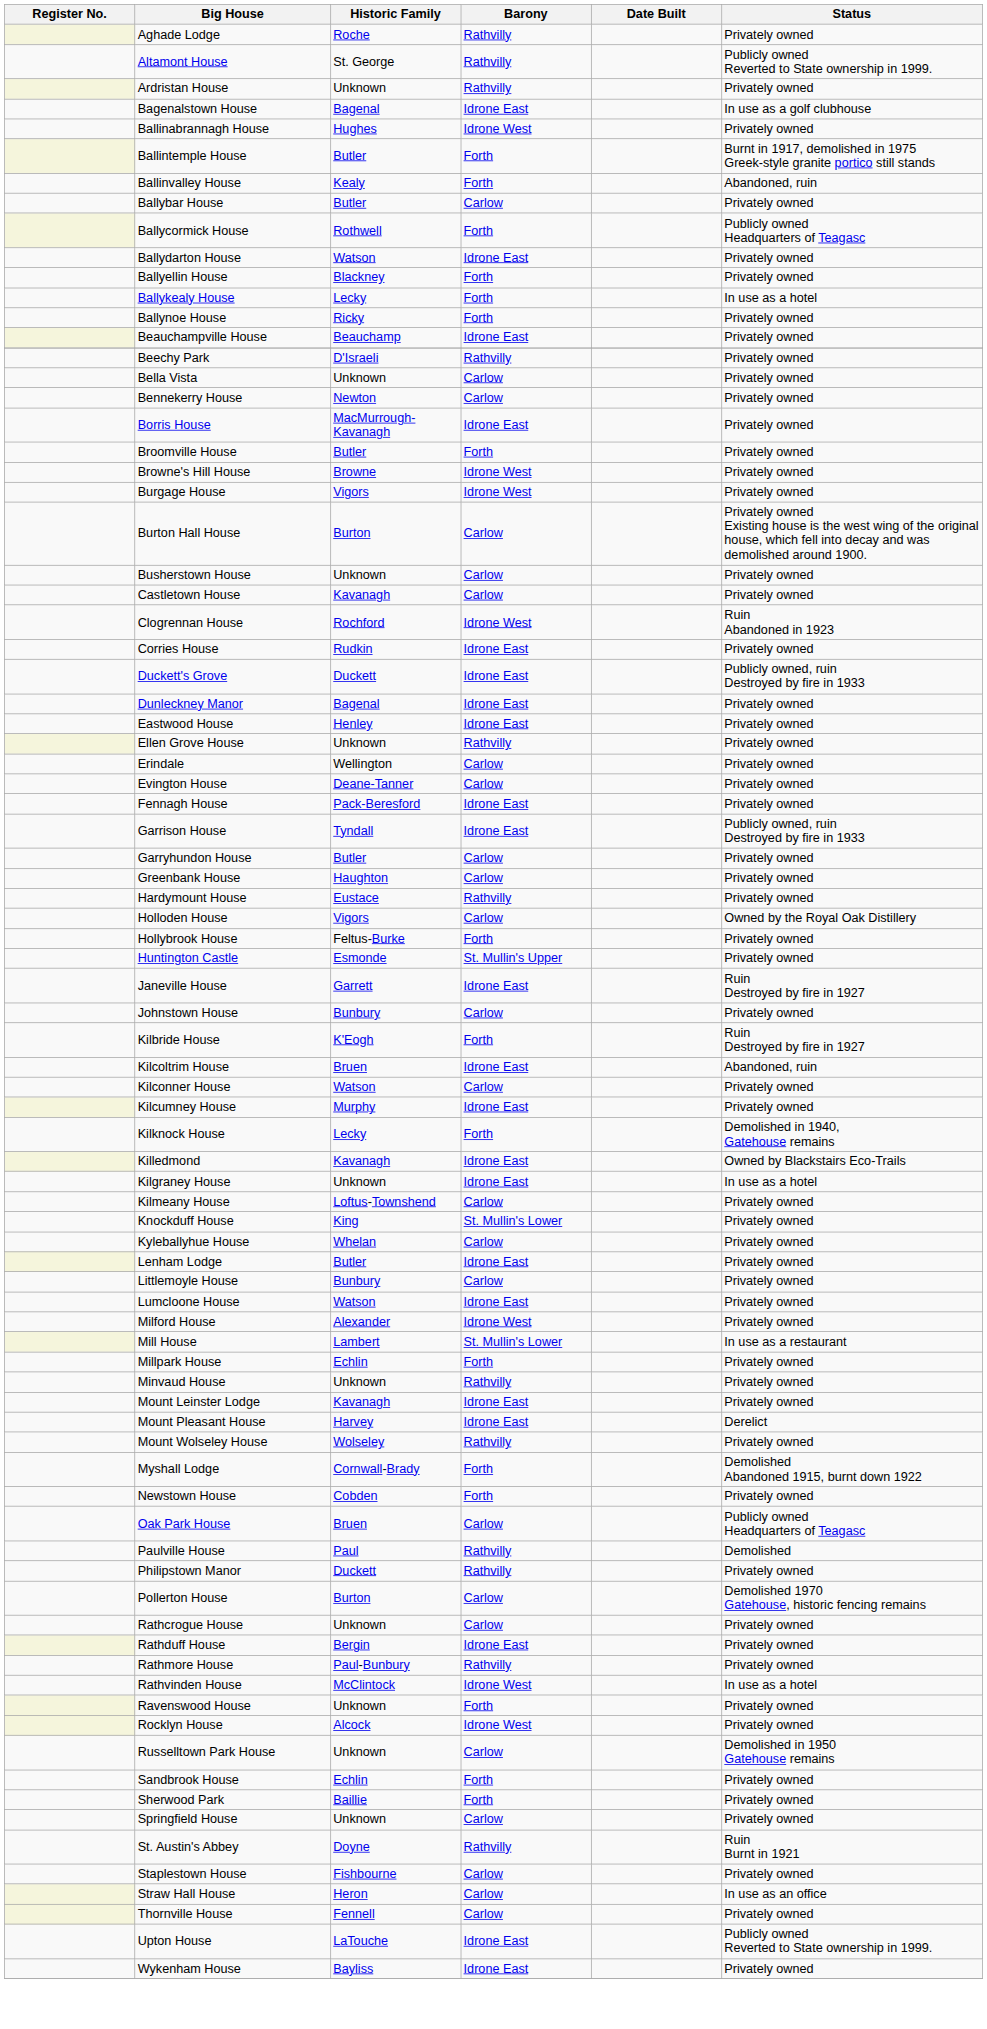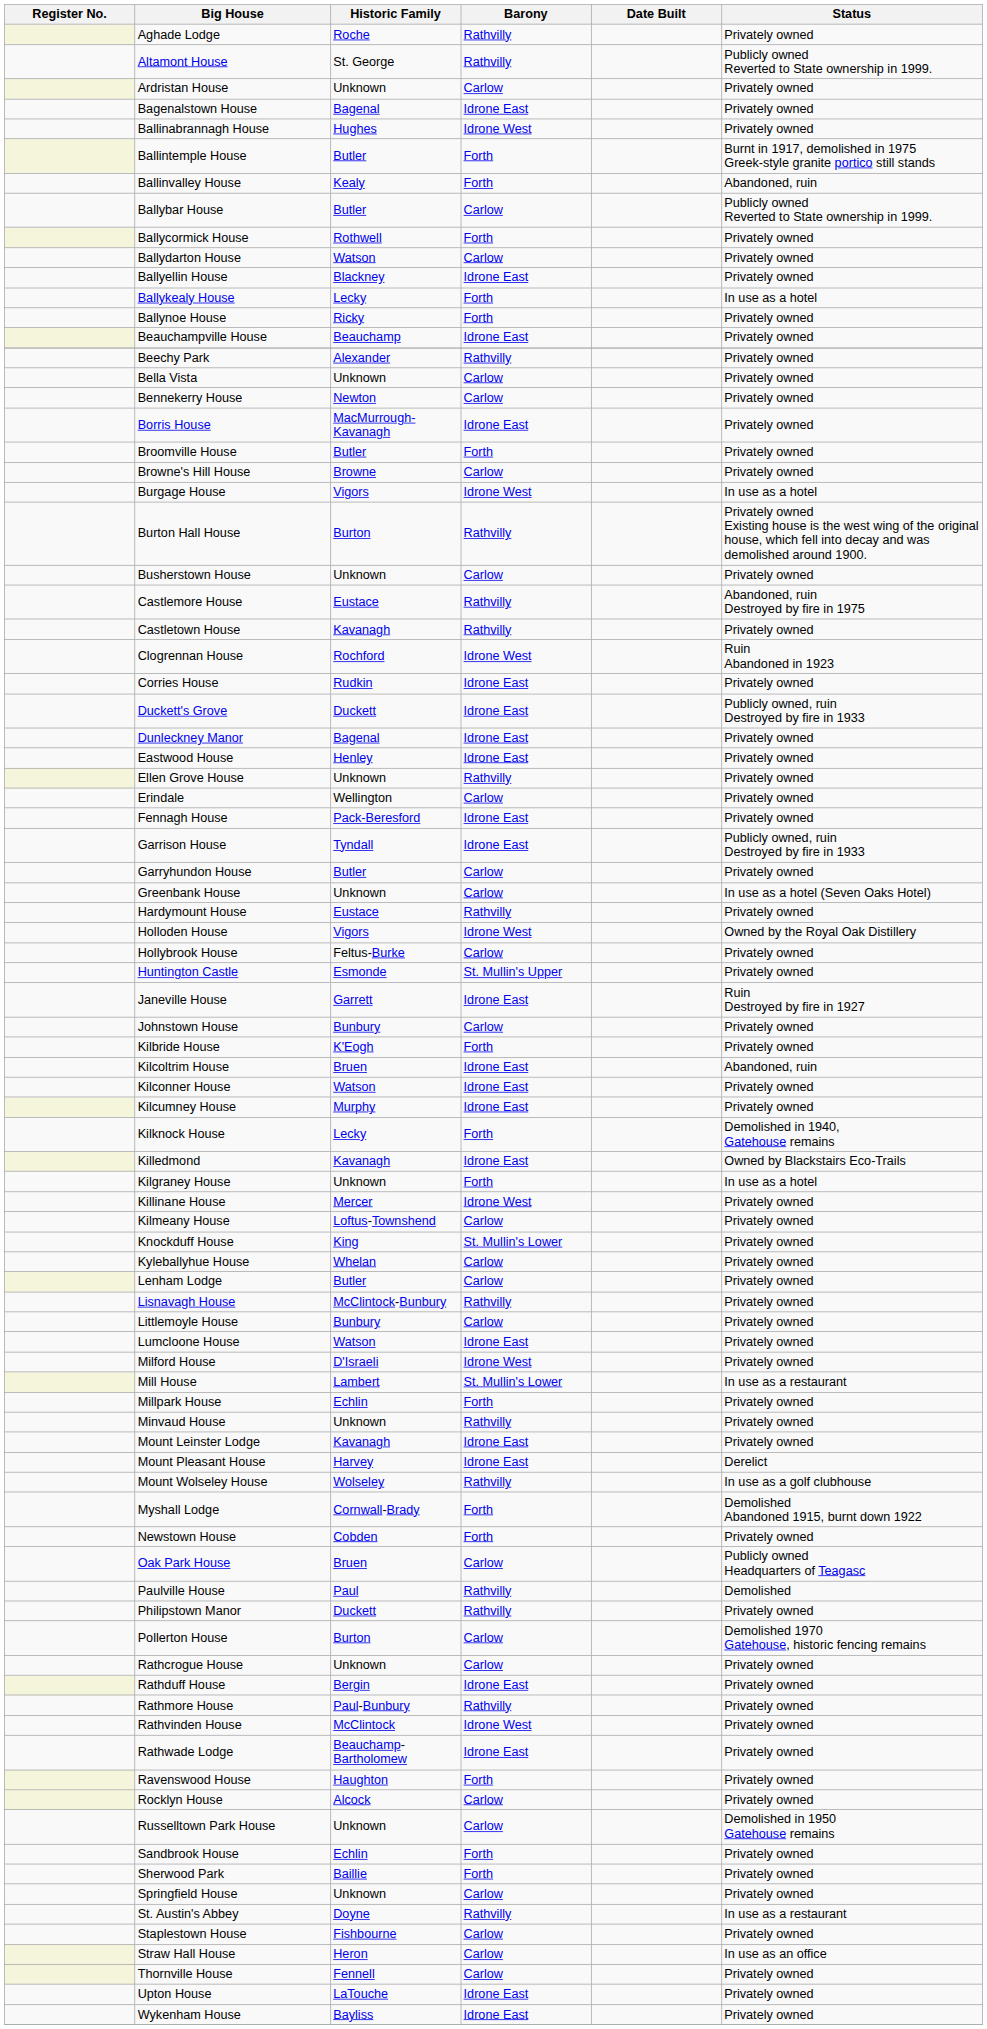Ardristan House | Barony: Rathvilly -> Carlow
Bagenalstown House | Status: In use as a golf clubhouse -> Privately owned
Ballybar House | Status: Privately owned -> Publicly owned Reverted to State ownership in 1999.
Ballycormick House | Status: Publicly owned Headquarters of Teagasc -> Privately owned
Ballydarton House | Barony: Idrone East -> Carlow
Ballyellin House | Barony: Forth -> Idrone East
Beechy Park | Historic Family: D'Israeli -> Alexander
Browne's Hill House | Barony: Idrone West -> Carlow
Burgage House | Status: Privately owned -> In use as a hotel
Burton Hall House | Barony: Carlow -> Rathvilly
+ row: Castlemore House | Eustace | Rathvilly | Abandoned, ruin Destroyed by fire in 1975
Castletown House | Barony: Carlow -> Rathvilly
- row: Evington House | Deane-Tanner | Carlow | Privately owned
Greenbank House | Historic Family: Haughton -> Unknown
Greenbank House | Status: Privately owned -> In use as a hotel (Seven Oaks Hotel)
Holloden House | Barony: Carlow -> Idrone West
Hollybrook House | Barony: Forth -> Carlow
Kilbride House | Status: Ruin Destroyed by fire in 1927 -> Privately owned
Kilconner House | Barony: Carlow -> Idrone East
Kilgraney House | Barony: Idrone East -> Forth
+ row: Killinane House | Mercer | Idrone West | Privately owned
Lenham Lodge | Barony: Idrone East -> Carlow
+ row: Lisnavagh House | McClintock-Bunbury | Rathvilly | Privately owned
Milford House | Historic Family: Alexander -> D'Israeli
Mount Wolseley House | Status: Privately owned -> In use as a golf clubhouse
Rathvinden House | Status: In use as a hotel -> Privately owned
+ row: Rathwade Lodge | Beauchamp-Bartholomew | Idrone East | Privately owned
Ravenswood House | Historic Family: Unknown -> Haughton
Rocklyn House | Barony: Idrone West -> Carlow
St. Austin's Abbey | Status: Ruin Burnt in 1921 -> In use as a restaurant
Upton House | Status: Publicly owned Reverted to State ownership in 1999. -> Privately owned
